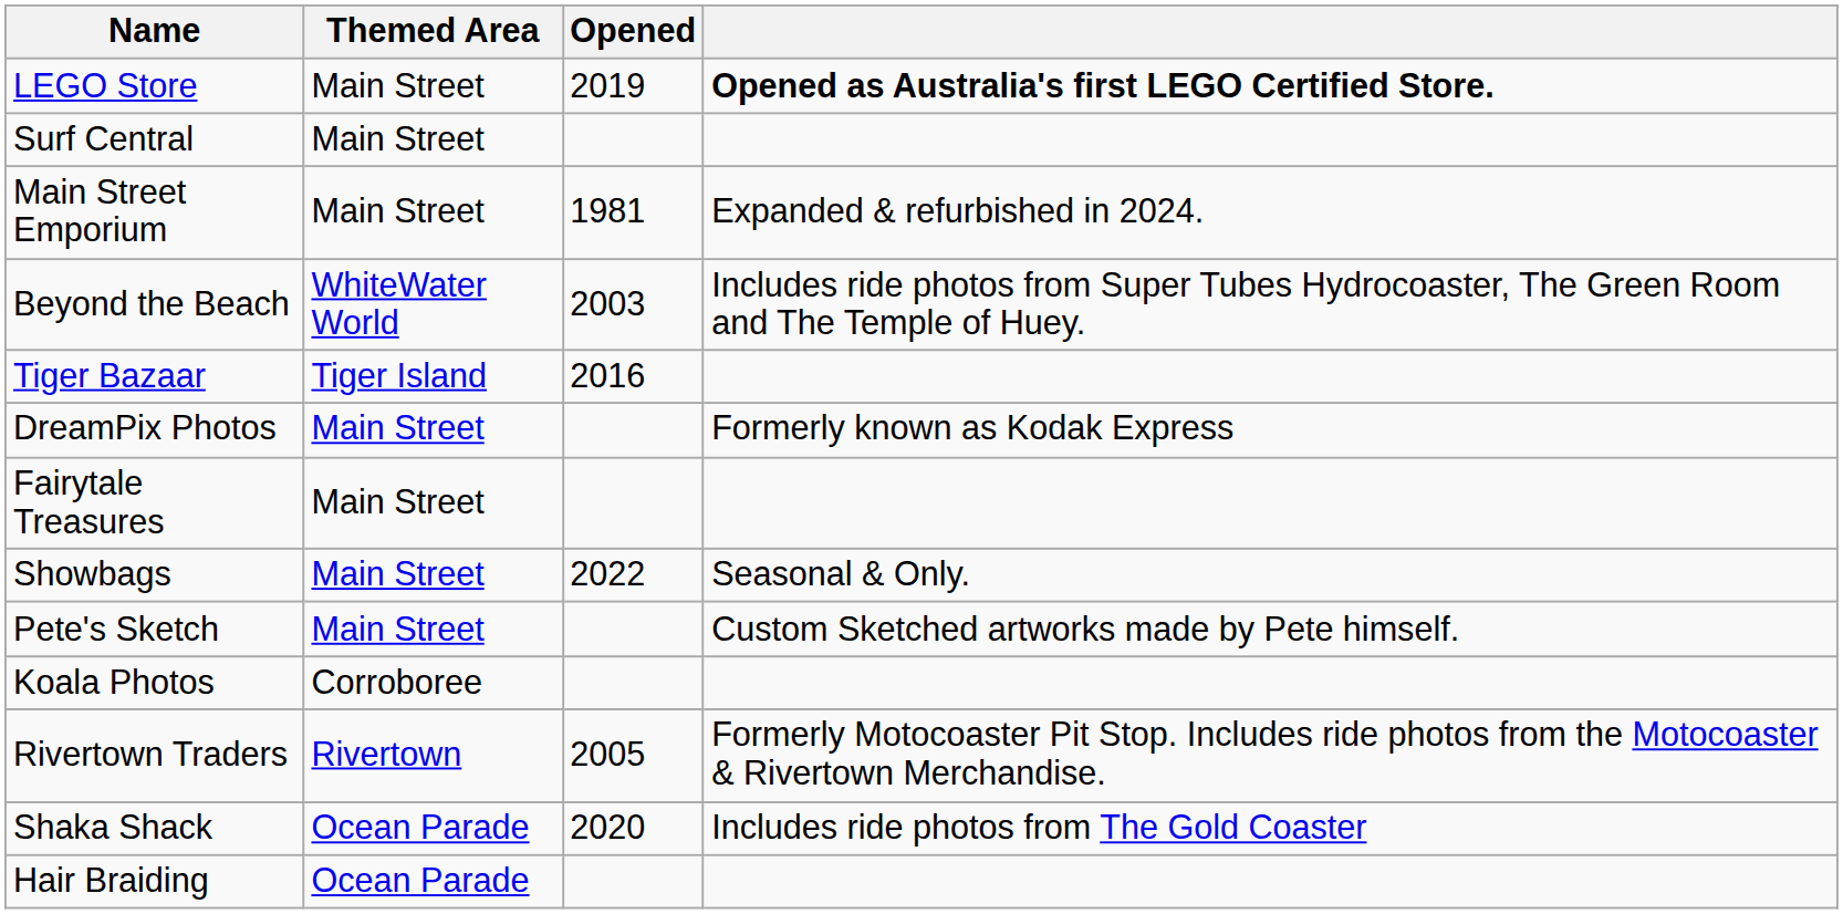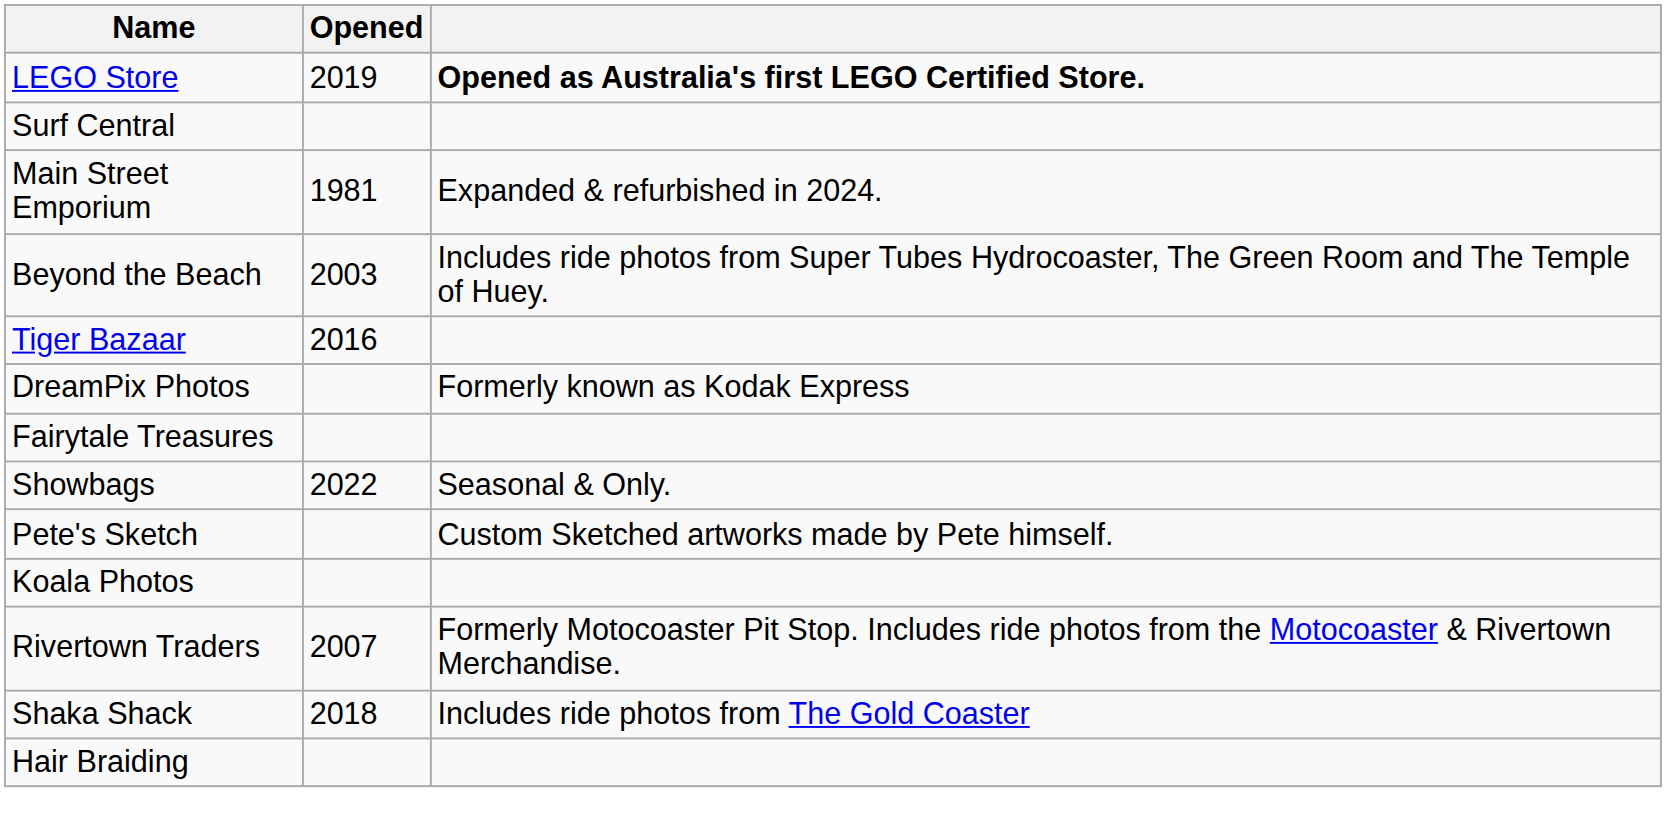- column: Themed Area | Main Street | Main Street | Main Street | WhiteWater World | Tiger Island | Main Street | Main Street | Main Street | Main Street | Corroboree | Rivertown | Ocean Parade | Ocean Parade
Rivertown Traders | Opened: 2005 -> 2007
Shaka Shack | Opened: 2020 -> 2018
